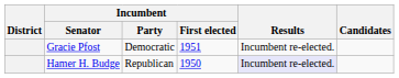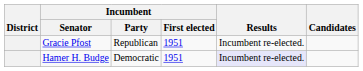Gracie Pfost | Incumbent / Party: Democratic -> Republican
Hamer H. Budge | Incumbent / Party: Republican -> Democratic
Hamer H. Budge | Incumbent / First elected: 1950 -> 1951
